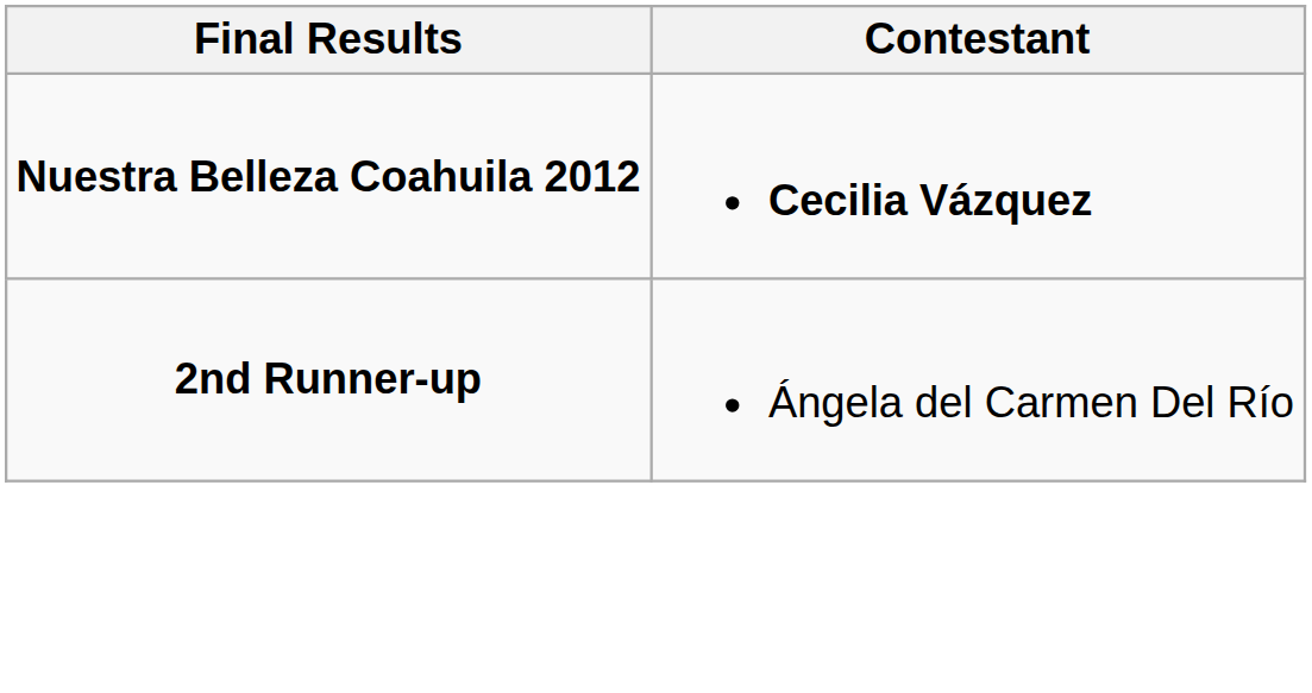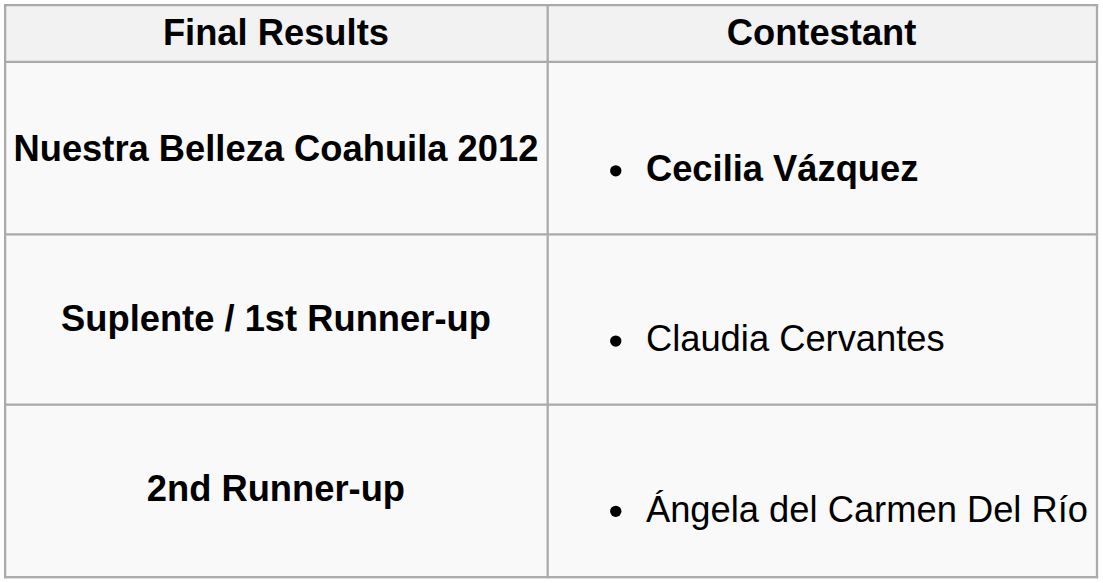+ row: Suplente / 1st Runner-up | Claudia Cervantes
